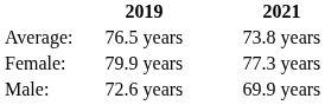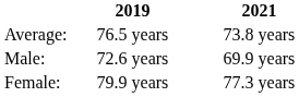rows swapped: Male: <-> Female:
